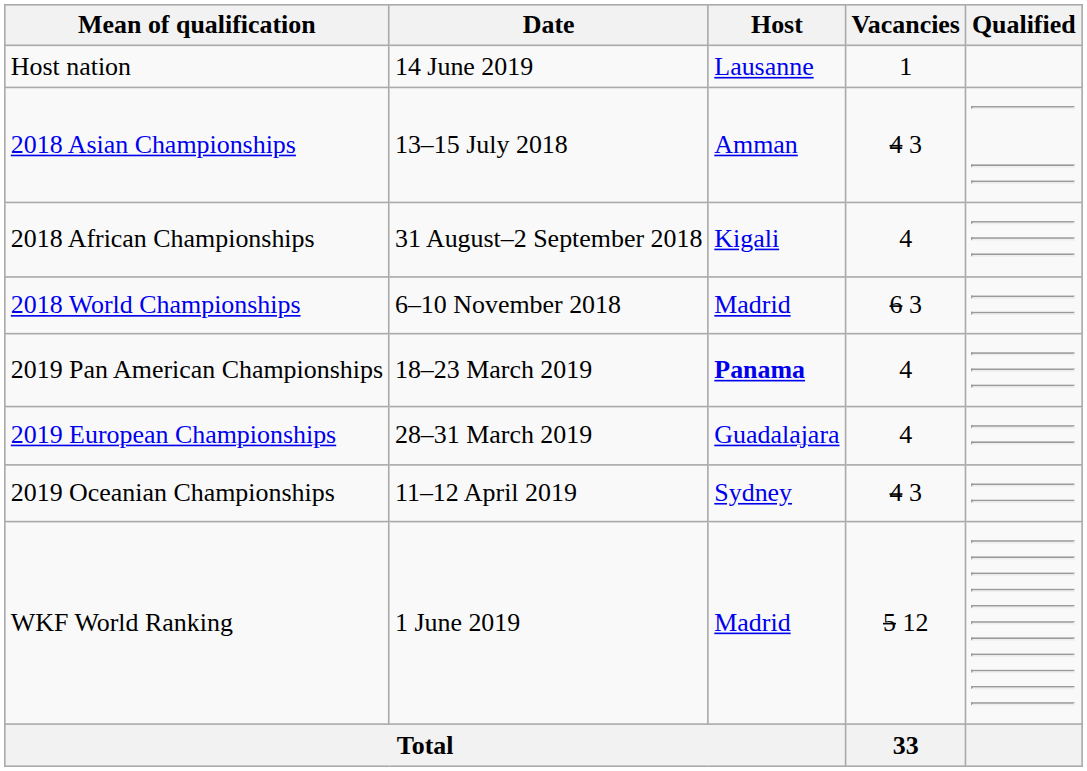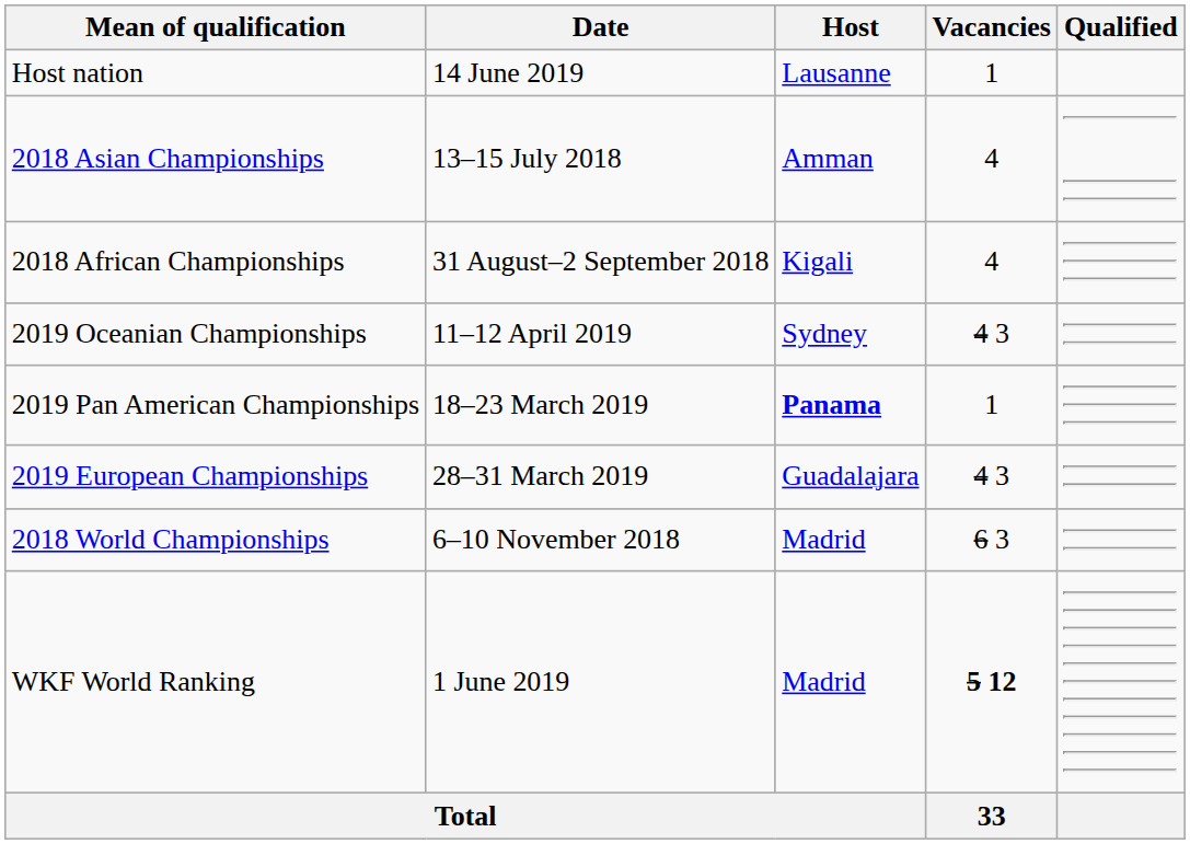2018 Asian Championships | Vacancies: 4 3 -> 4
rows swapped: 2018 World Championships <-> 2019 Oceanian Championships
2019 Pan American Championships | Vacancies: 4 -> 1
2019 European Championships | Vacancies: 4 -> 4 3
WKF World Ranking | Vacancies: normal -> bold
